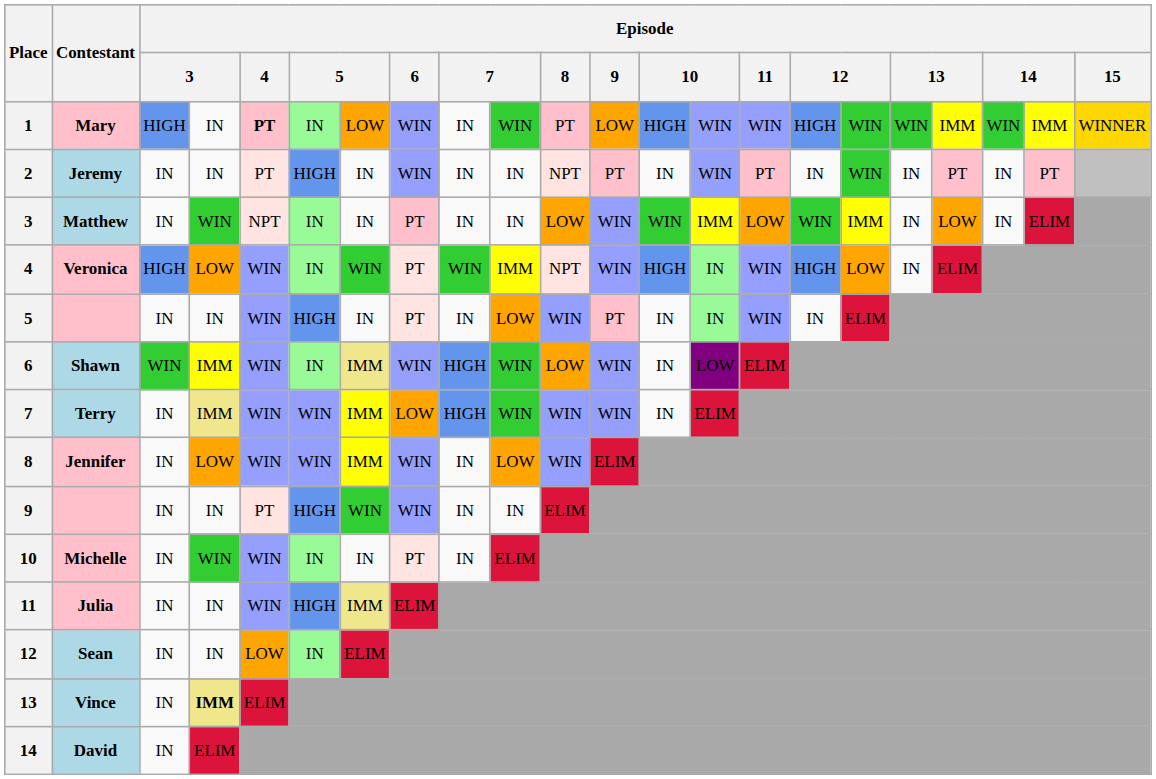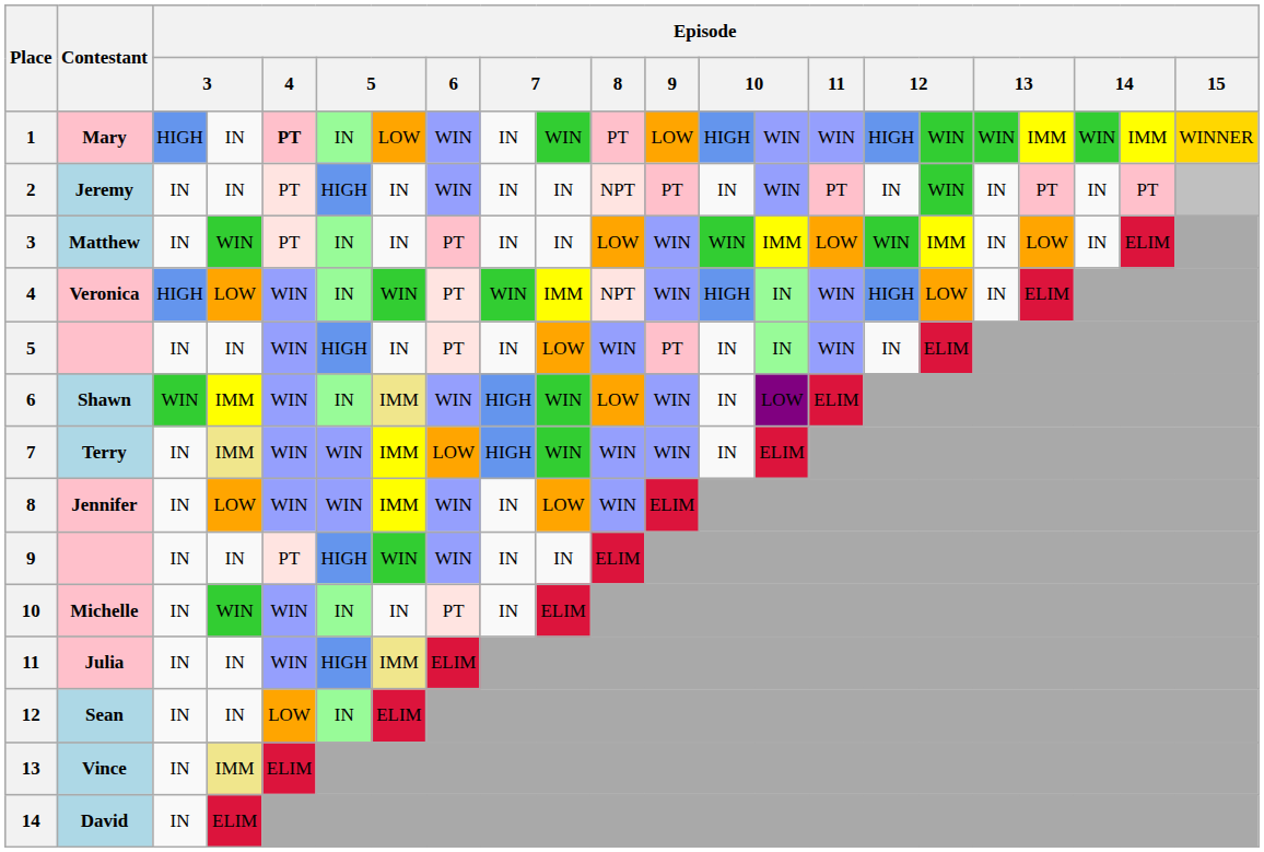Matthew | Episode / 4: NPT -> PT
Vince | column 4: bold -> normal
